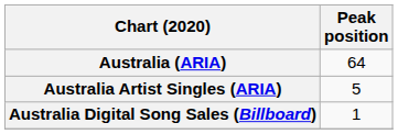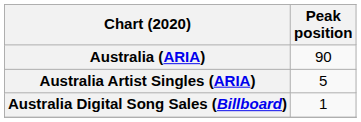Australia (ARIA) | Peak position: 64 -> 90
